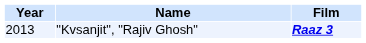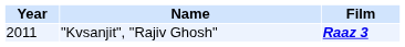"Kvsanjit", "Rajiv Ghosh" | Year: 2013 -> 2011
